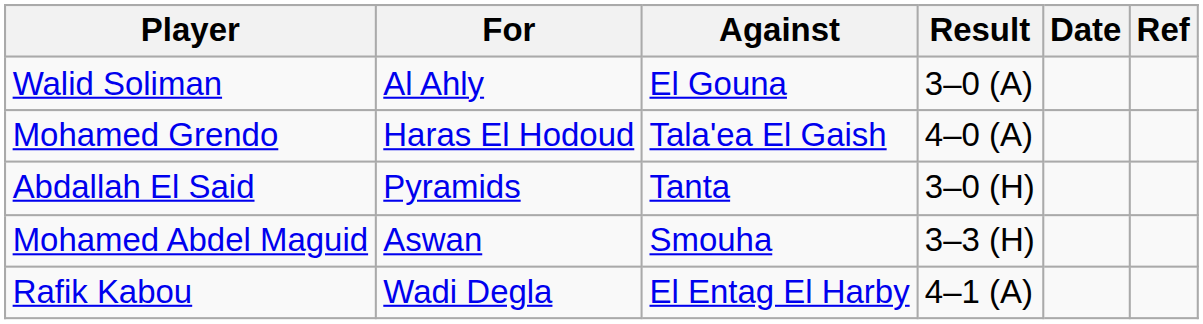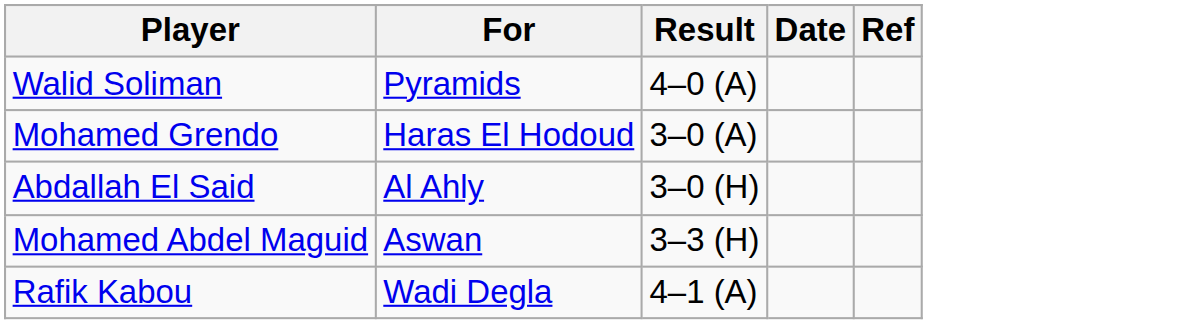- column: Against | El Gouna | Tala'ea El Gaish | Tanta | Smouha | El Entag El Harby
Walid Soliman | For: Al Ahly -> Pyramids
Walid Soliman | Result: 3–0 (A) -> 4–0 (A)
Mohamed Grendo | Result: 4–0 (A) -> 3–0 (A)
Abdallah El Said | For: Pyramids -> Al Ahly
